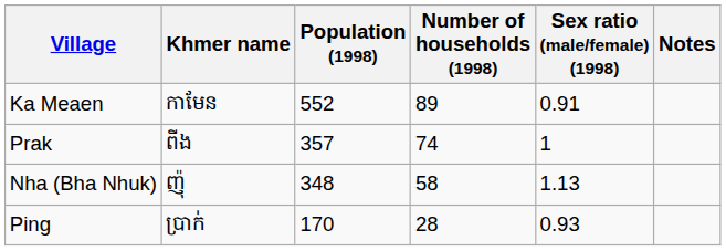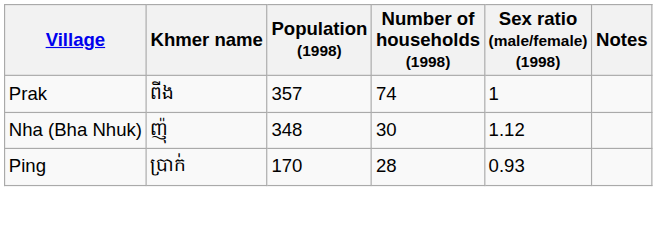- row: Ka Meaen | កាមែន | 552 | 89 | 0.91
Nha (Bha Nhuk) | Number of households (1998): 58 -> 30
Nha (Bha Nhuk) | Sex ratio (male/female) (1998): 1.13 -> 1.12
